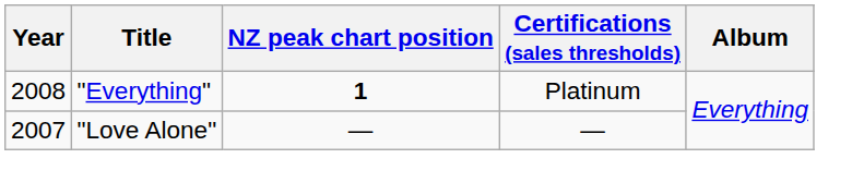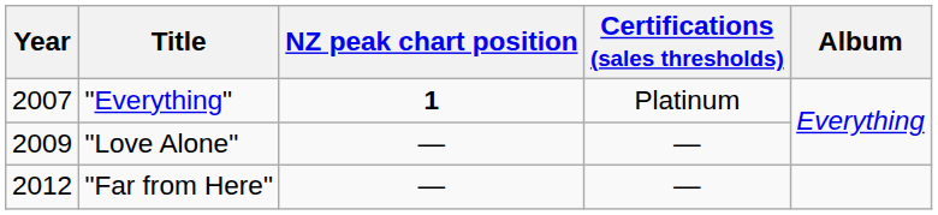"Everything" | Year: 2008 -> 2007
"Love Alone" | Year: 2007 -> 2009
+ row: 2012 | "Far from Here" | — | —
